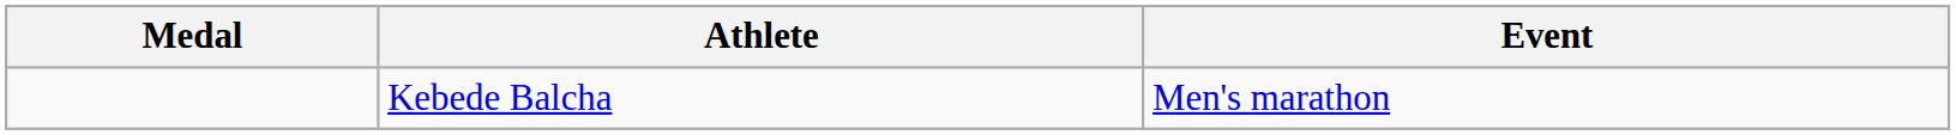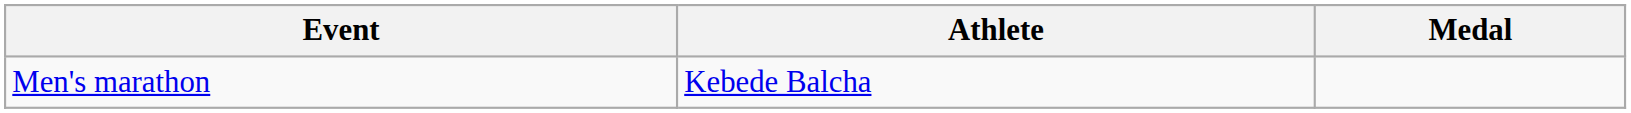columns swapped: Medal <-> Event
